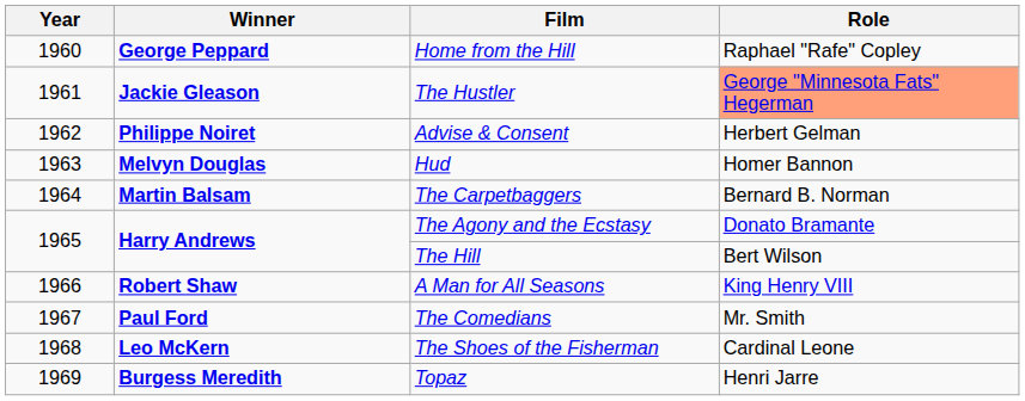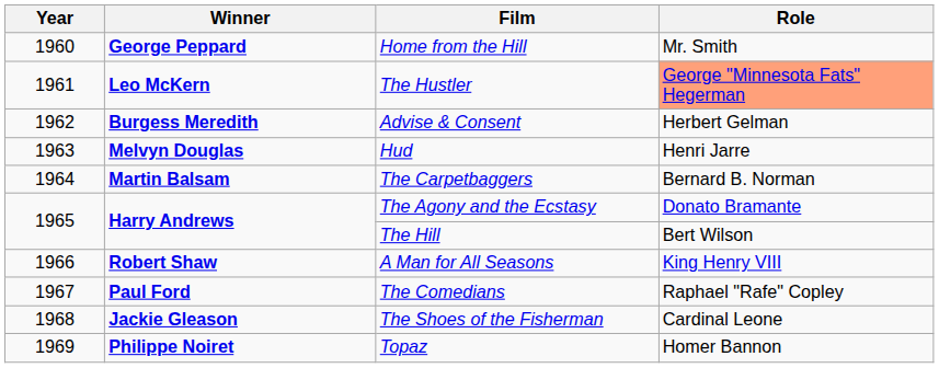Home from the Hill | Role: Raphael "Rafe" Copley -> Mr. Smith
The Hustler | Winner: Jackie Gleason -> Leo McKern
Advise & Consent | Winner: Philippe Noiret -> Burgess Meredith
Hud | Role: Homer Bannon -> Henri Jarre
The Comedians | Role: Mr. Smith -> Raphael "Rafe" Copley
The Shoes of the Fisherman | Winner: Leo McKern -> Jackie Gleason
Topaz | Winner: Burgess Meredith -> Philippe Noiret
Topaz | Role: Henri Jarre -> Homer Bannon
